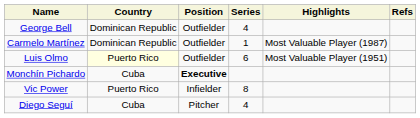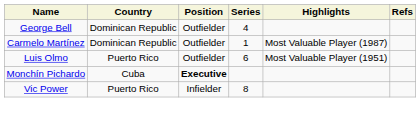Luis Olmo | Country: lightyellow background -> no background
- row: Diego Seguí | Cuba | Pitcher | 4
